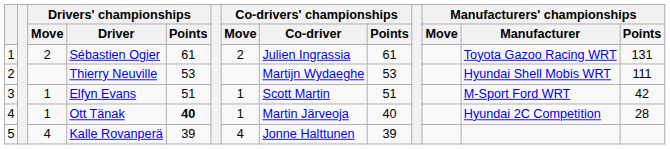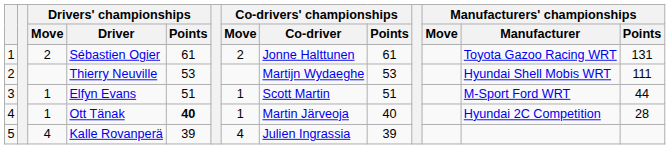Sébastien Ogier | Co-drivers' championships / Co-driver: Julien Ingrassia -> Jonne Halttunen
Elfyn Evans | Manufacturers' championships / Points: 42 -> 44
Kalle Rovanperä | Co-drivers' championships / Co-driver: Jonne Halttunen -> Julien Ingrassia
